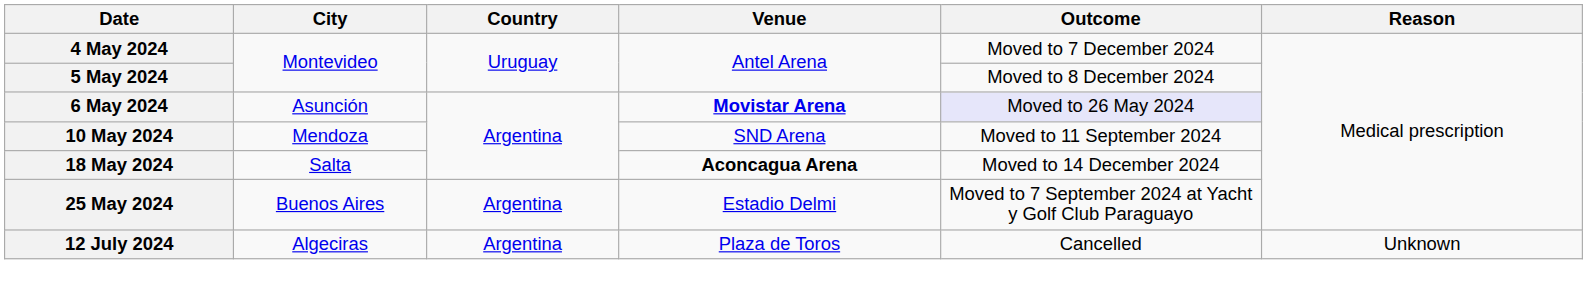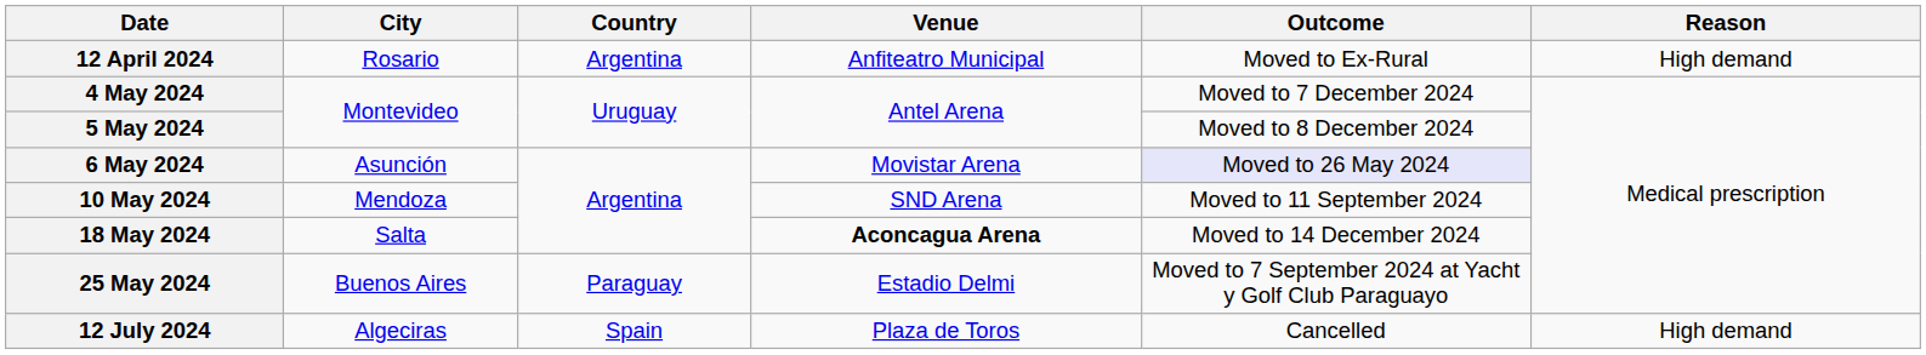+ row: 12 April 2024 | Rosario | Argentina | Anfiteatro Municipal | Moved to Ex-Rural | High demand
6 May 2024 | Venue: bold -> normal
25 May 2024 | Country: Argentina -> Paraguay
12 July 2024 | Country: Argentina -> Spain
12 July 2024 | Reason: Unknown -> High demand
